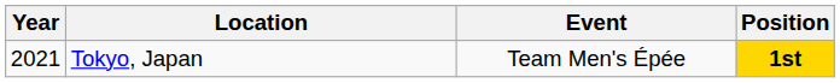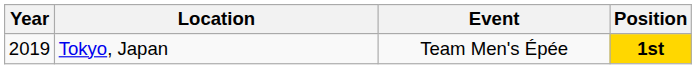Tokyo, Japan | Year: 2021 -> 2019
